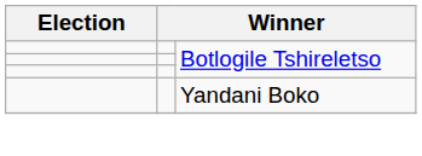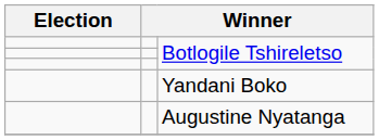+ row: Augustine Nyatanga
